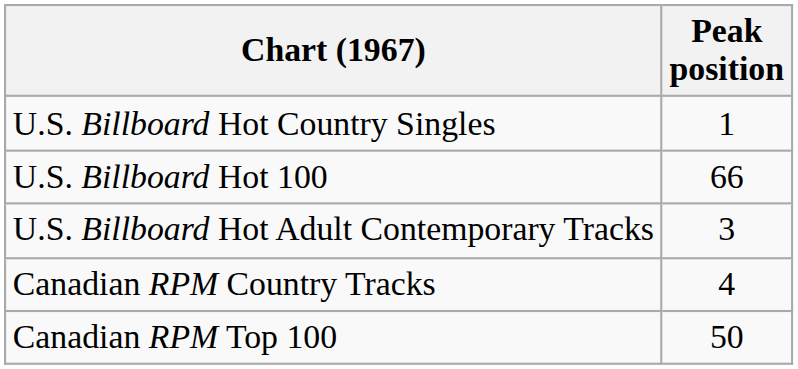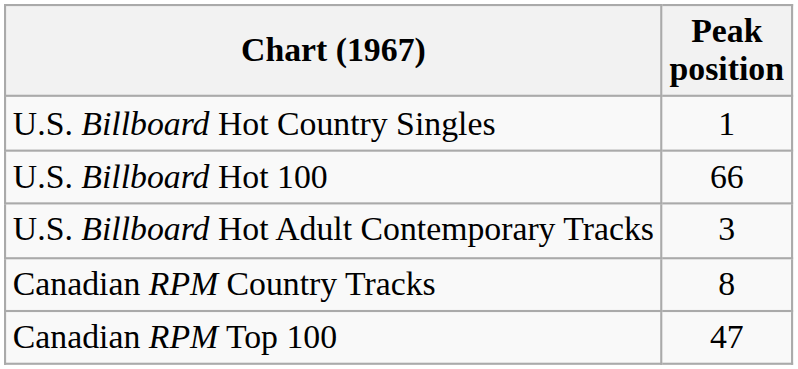Canadian RPM Country Tracks | Peak position: 4 -> 8
Canadian RPM Top 100 | Peak position: 50 -> 47
